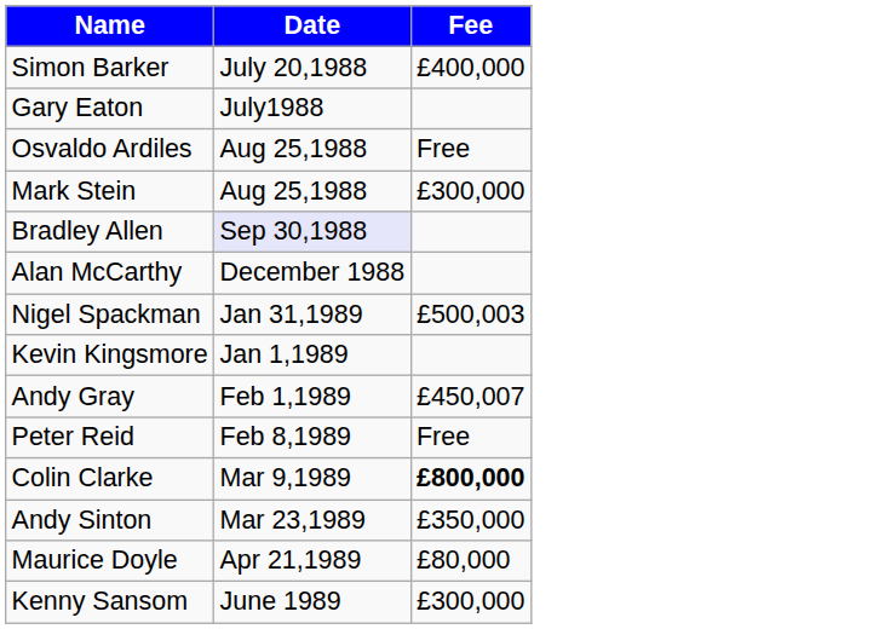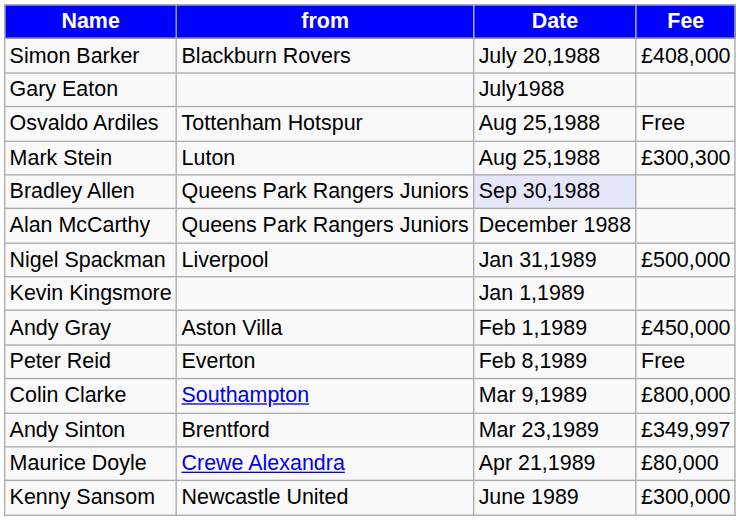+ column: from | Blackburn Rovers | Tottenham Hotspur | Luton | Queens Park Rangers Juniors | Queens Park Rangers Juniors | Liverpool | Aston Villa | Everton | Southampton | Brentford | Crewe Alexandra | Newcastle United
Simon Barker | Fee: £400,000 -> £408,000
Mark Stein | Fee: £300,000 -> £300,300
Nigel Spackman | Fee: £500,003 -> £500,000
Andy Gray | Fee: £450,007 -> £450,000
Colin Clarke | Fee: bold -> normal
Andy Sinton | Fee: £350,000 -> £349,997
